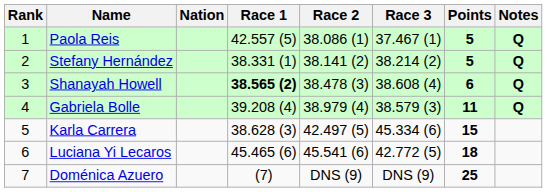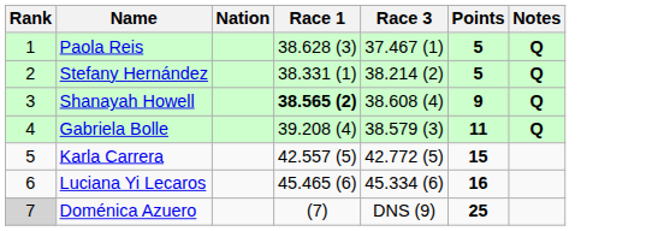- column: Race 2 | 38.086 (1) | 38.141 (2) | 38.478 (3) | 38.979 (4) | 42.497 (5) | 45.541 (6) | DNS (9)
Paola Reis | Race 1: 42.557 (5) -> 38.628 (3)
Shanayah Howell | Points: 6 -> 9
Karla Carrera | Race 1: 38.628 (3) -> 42.557 (5)
Karla Carrera | Race 3: 45.334 (6) -> 42.772 (5)
Luciana Yi Lecaros | Race 3: 42.772 (5) -> 45.334 (6)
Luciana Yi Lecaros | Points: 18 -> 16
Doménica Azuero | Rank: no background -> lightgrey background
